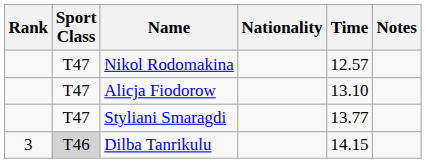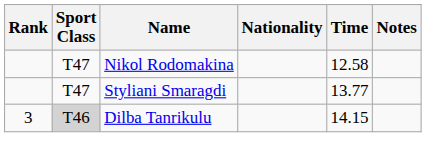Nikol Rodomakina | Time: 12.57 -> 12.58
- row: T47 | Alicja Fiodorow | 13.10
